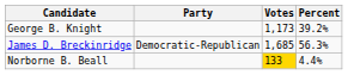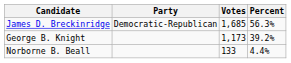rows swapped: James D. Breckinridge <-> George B. Knight
Norborne B. Beall | Votes: gold background -> no background
